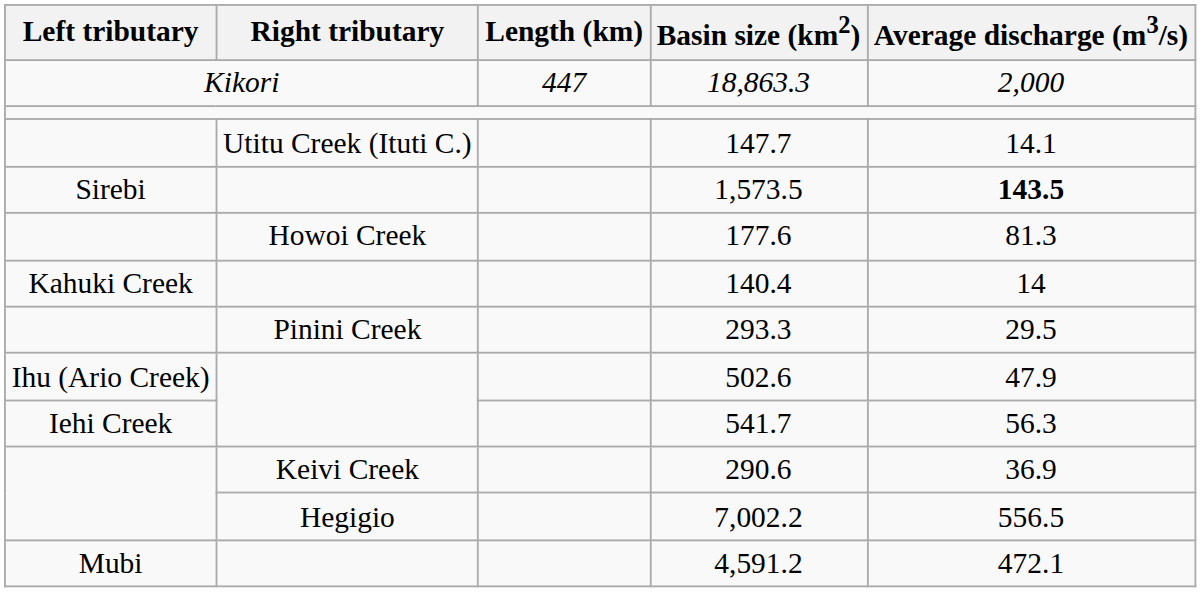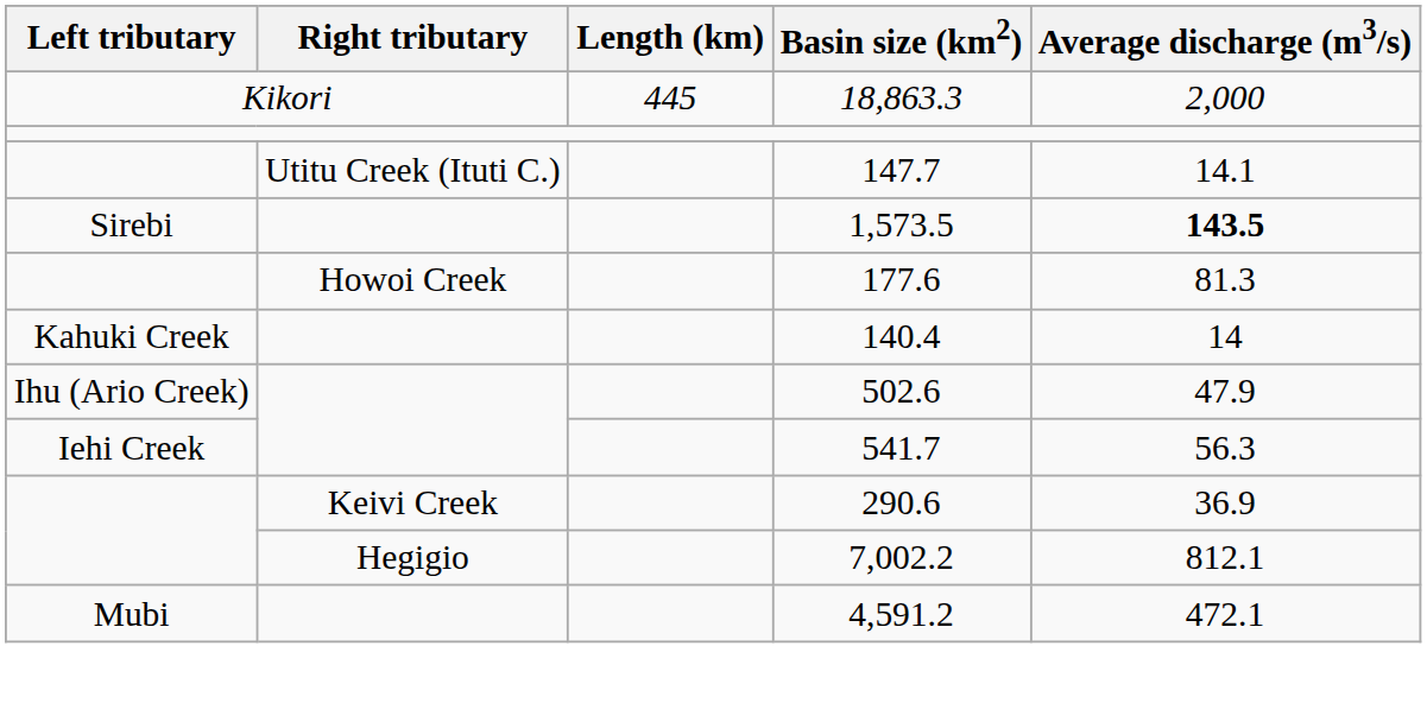18,863.3 | Length (km): 447 -> 445
- row: Pinini Creek | 293.3 | 29.5
7,002.2 | Average discharge (m3/s): 556.5 -> 812.1
